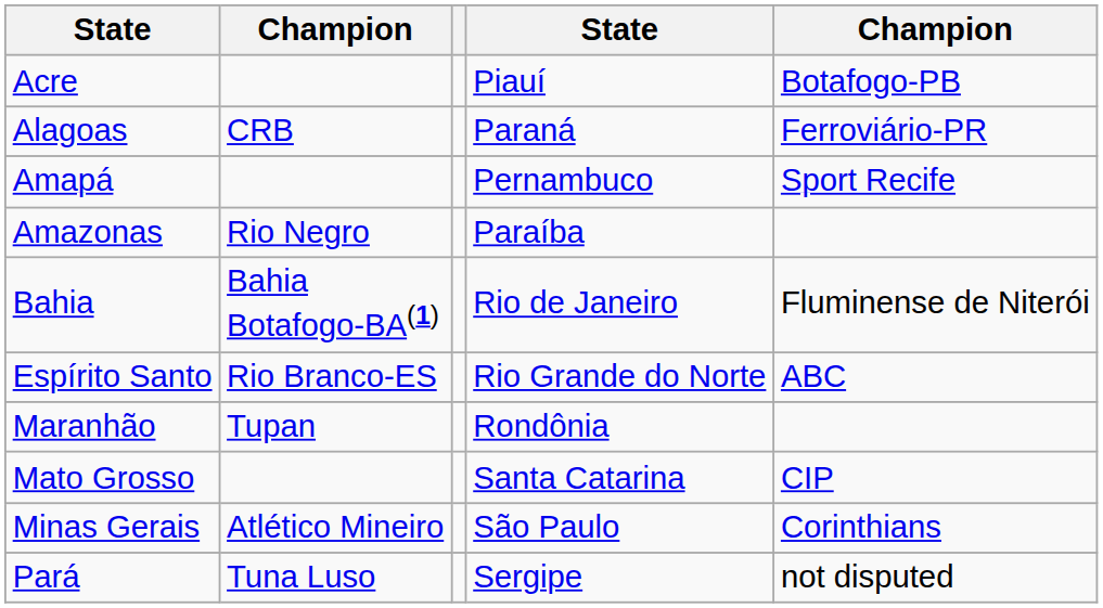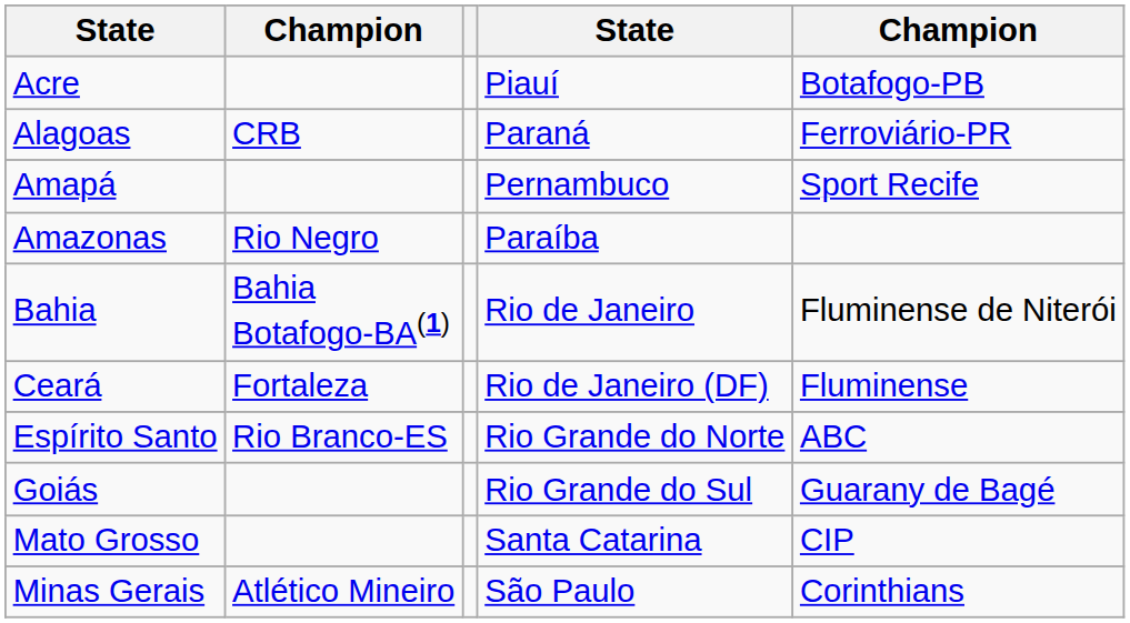+ row: Ceará | Fortaleza | Rio de Janeiro (DF) | Fluminense
+ row: Goiás | Rio Grande do Sul | Guarany de Bagé
- row: Maranhão | Tupan | Rondônia
- row: Pará | Tuna Luso | Sergipe | not disputed
